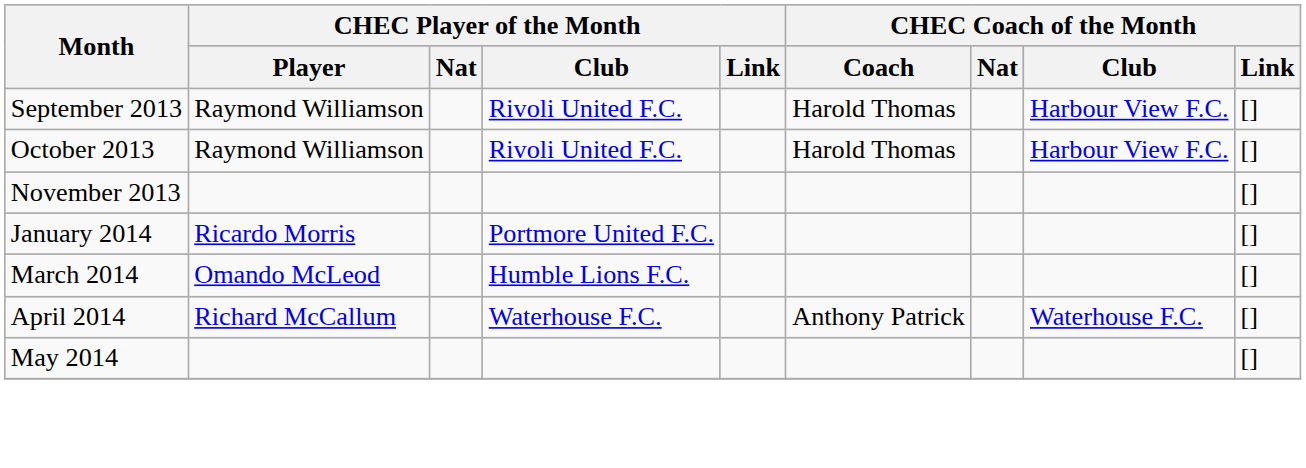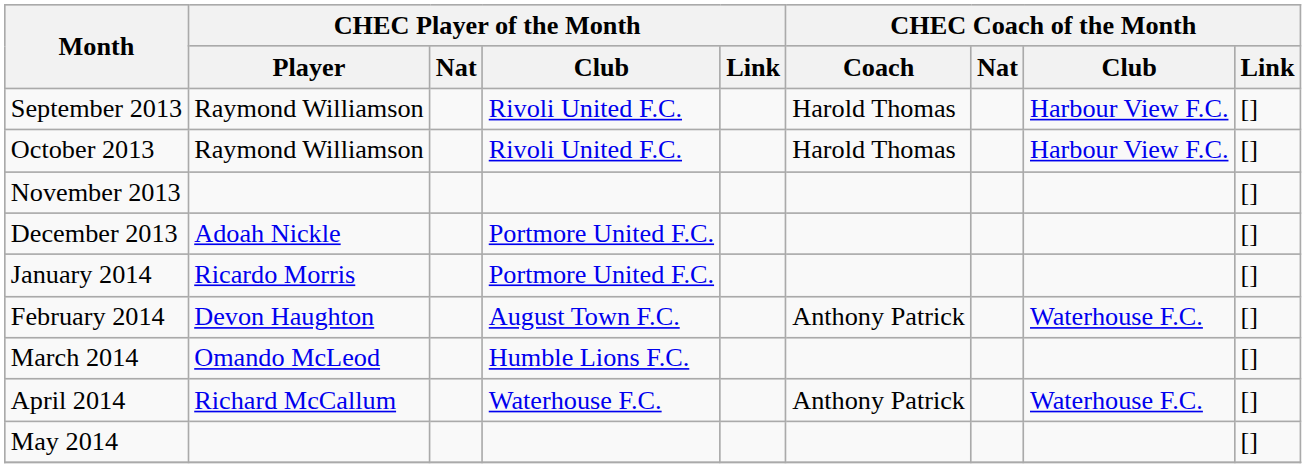+ row: December 2013 | Adoah Nickle | Portmore United F.C. | []
+ row: February 2014 | Devon Haughton | August Town F.C. | Anthony Patrick | Waterhouse F.C. | []
